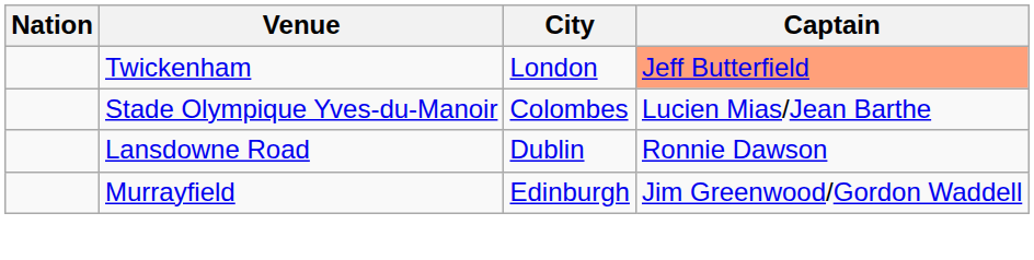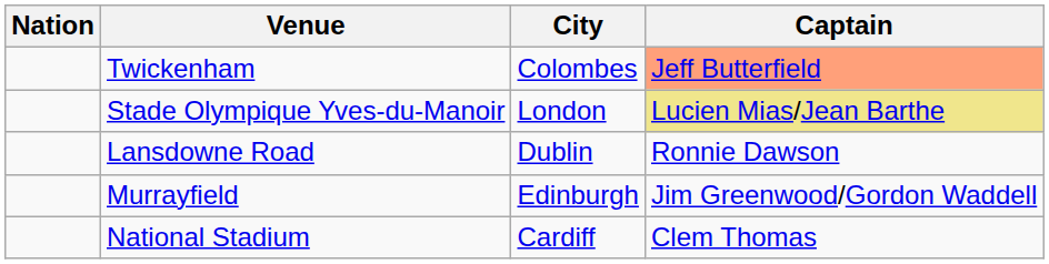Twickenham | City: London -> Colombes
Stade Olympique Yves-du-Manoir | City: Colombes -> London
Stade Olympique Yves-du-Manoir | Captain: no background -> khaki background
+ row: National Stadium | Cardiff | Clem Thomas
